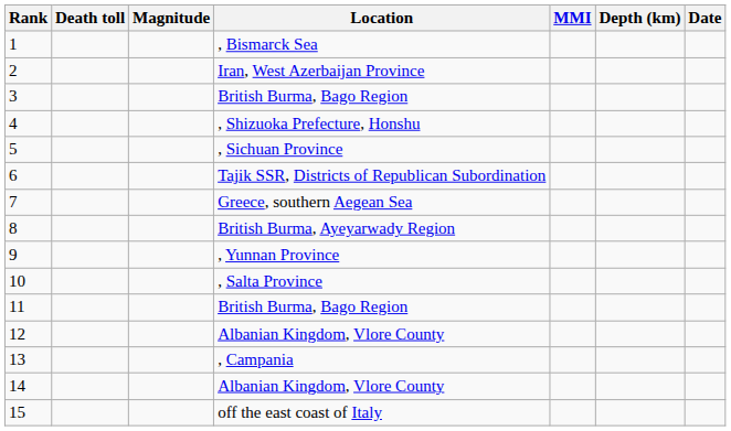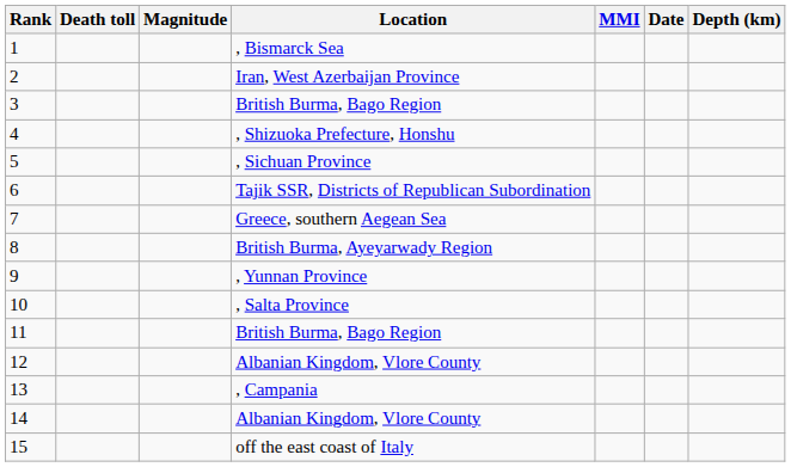columns swapped: Depth (km) <-> Date
